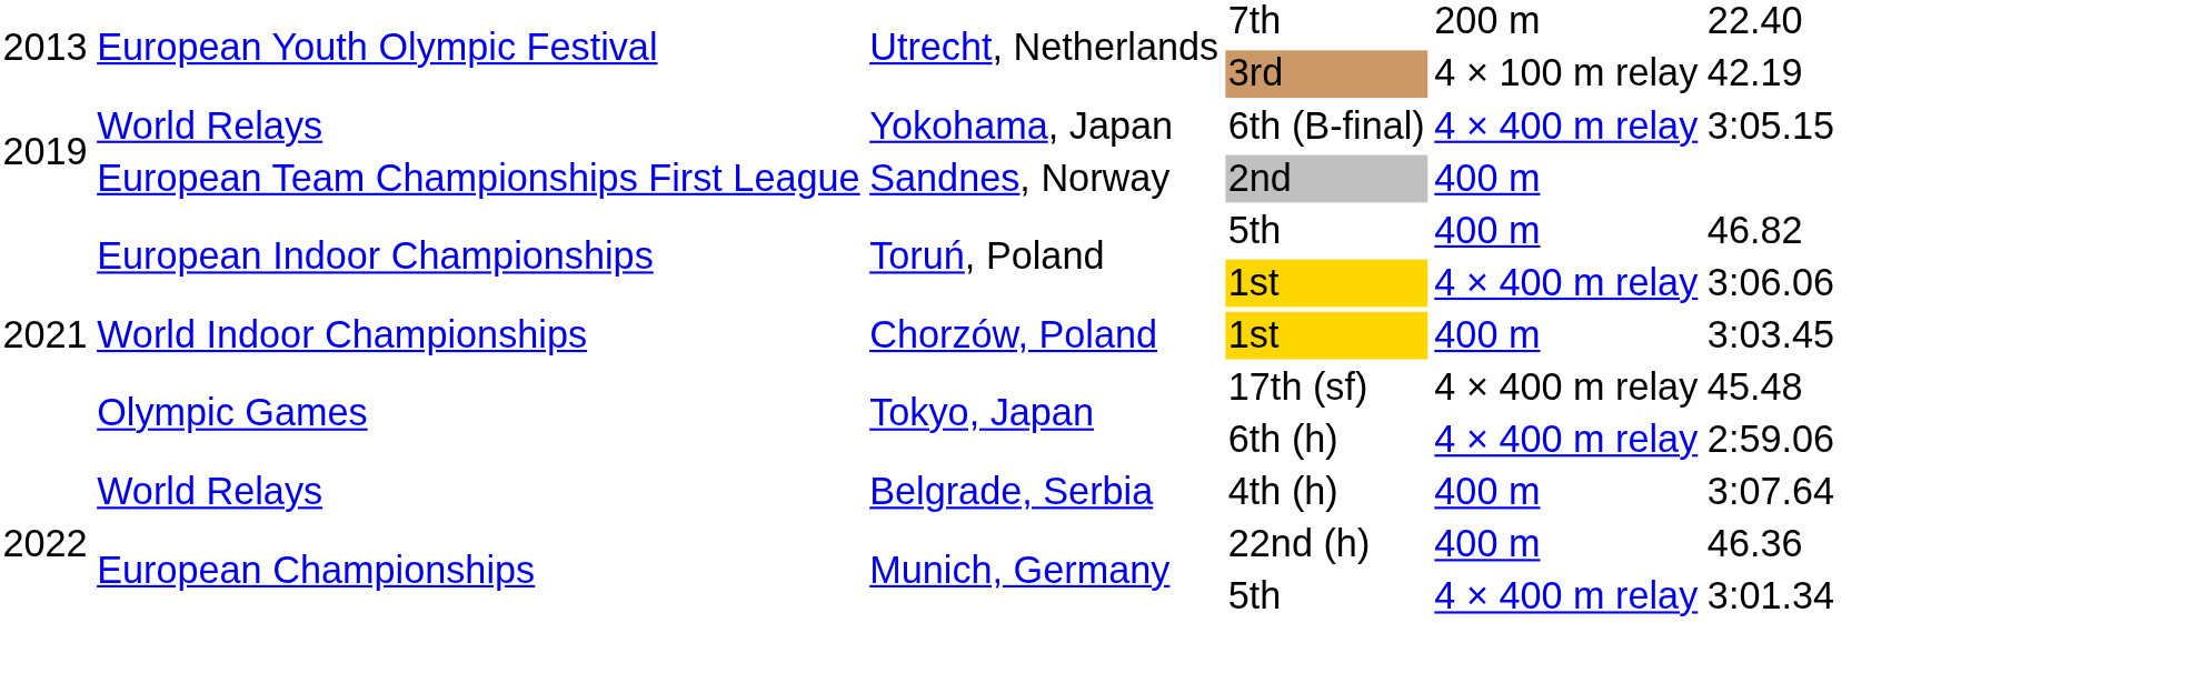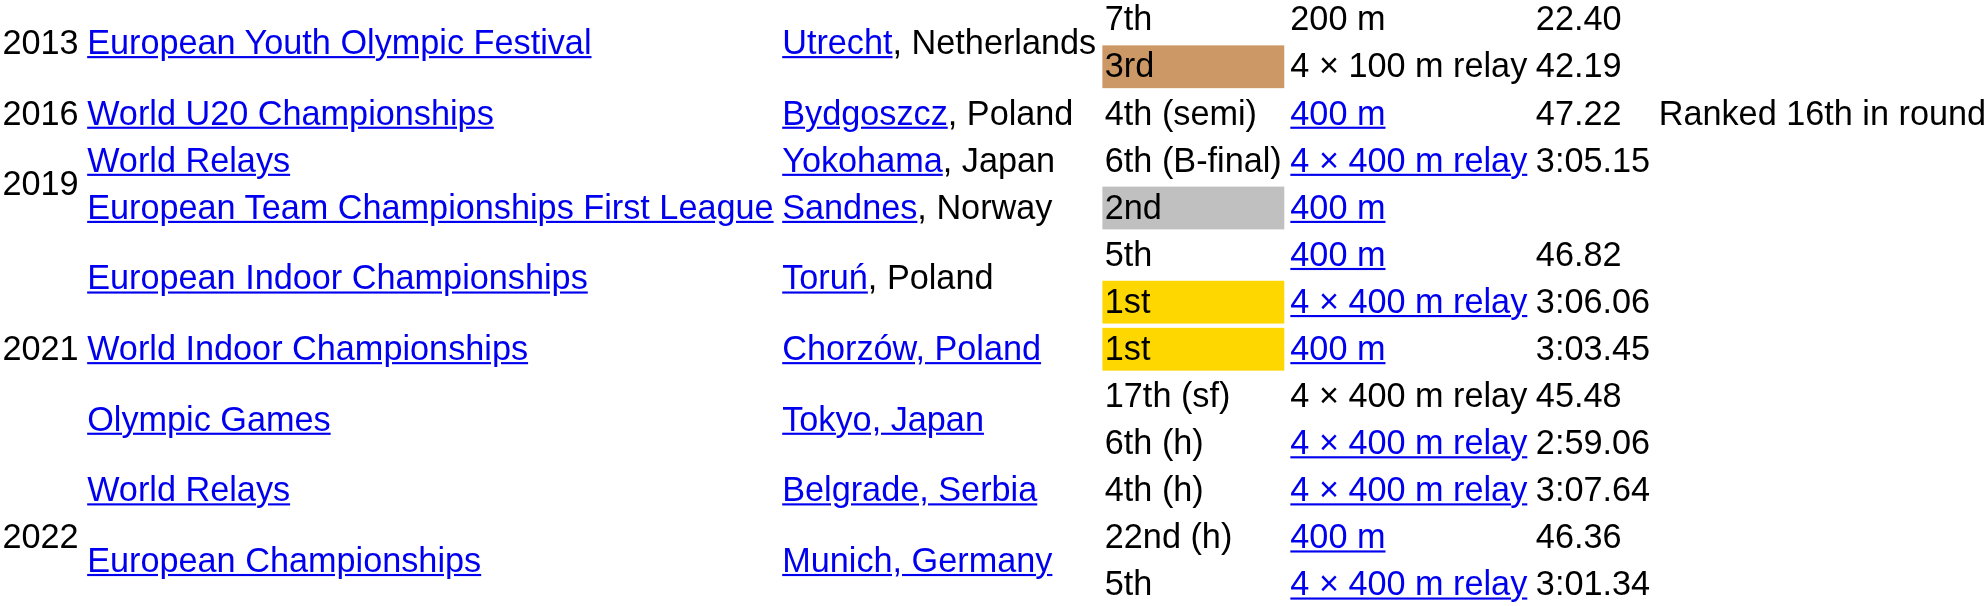+ row: 2016 | World U20 Championships | Bydgoszcz, Poland | 4th (semi) | 400 m | 47.22 | Ranked 16th in round
4th (h) | column 5: 400 m -> 4 × 400 m relay
